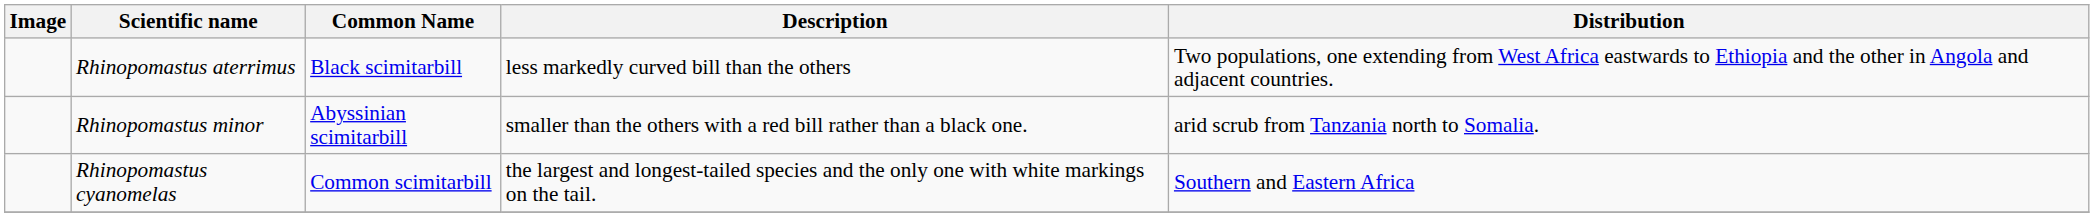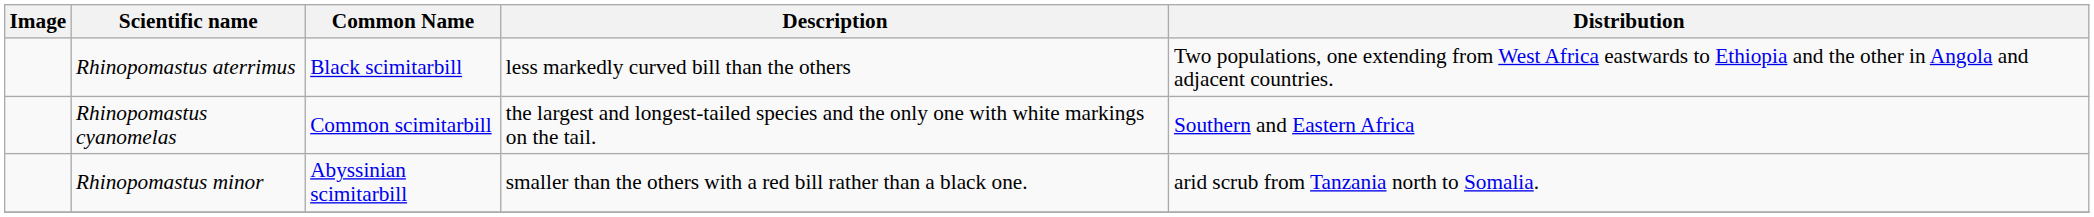rows swapped: Rhinopomastus cyanomelas <-> Rhinopomastus minor
